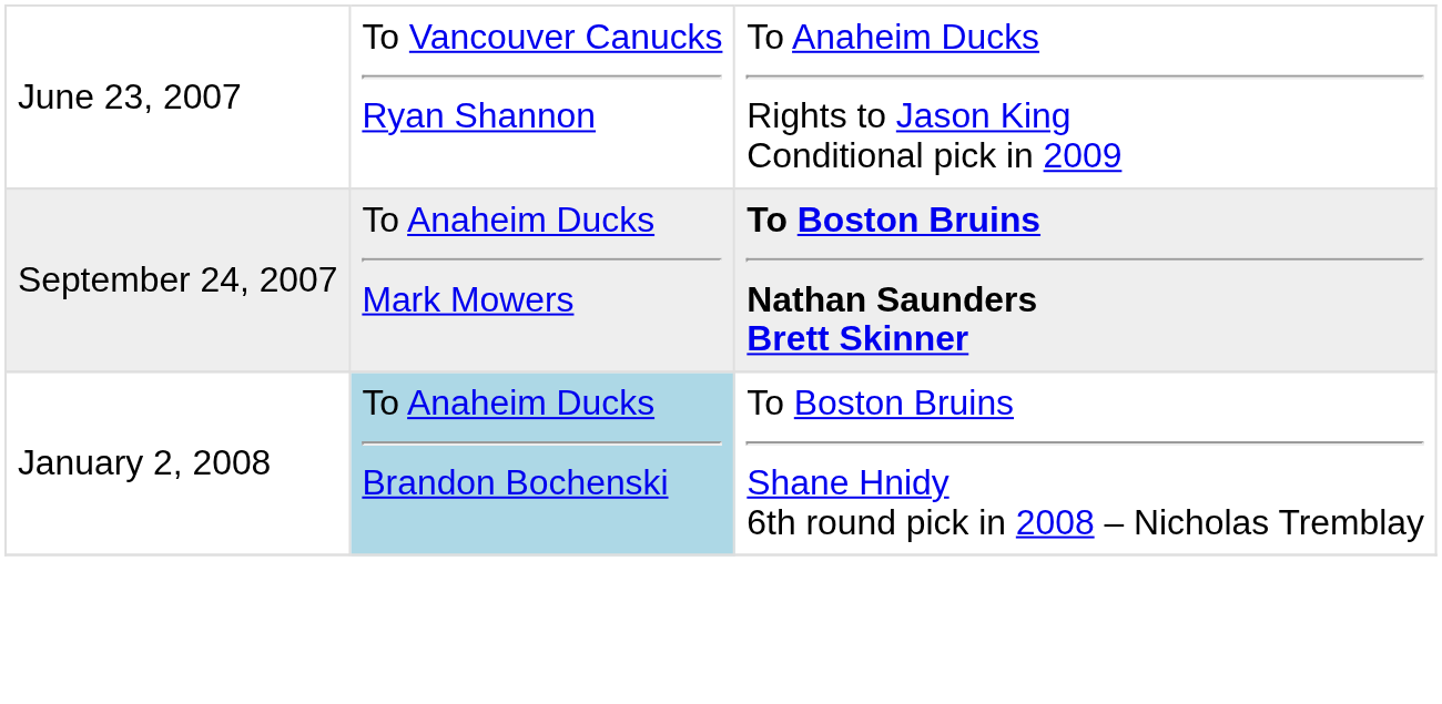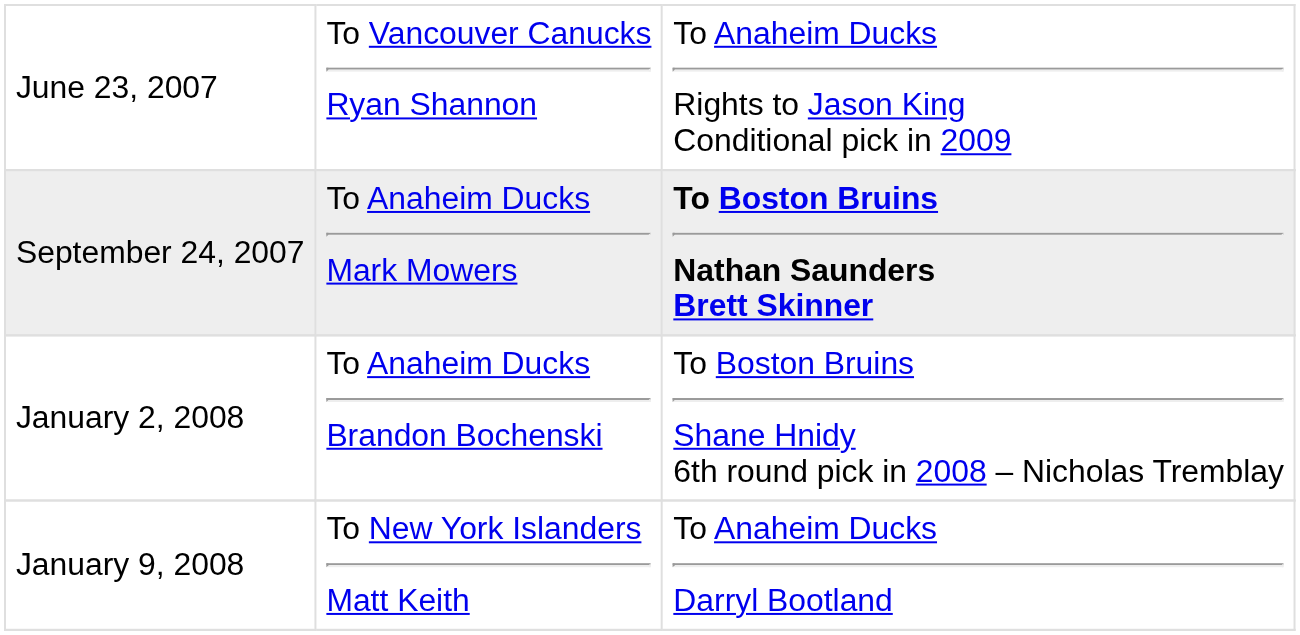January 2, 2008 | column 2: lightblue background -> no background
+ row: January 9, 2008 | To New York Islanders Matt Keith | To Anaheim Ducks Darryl Bootland
